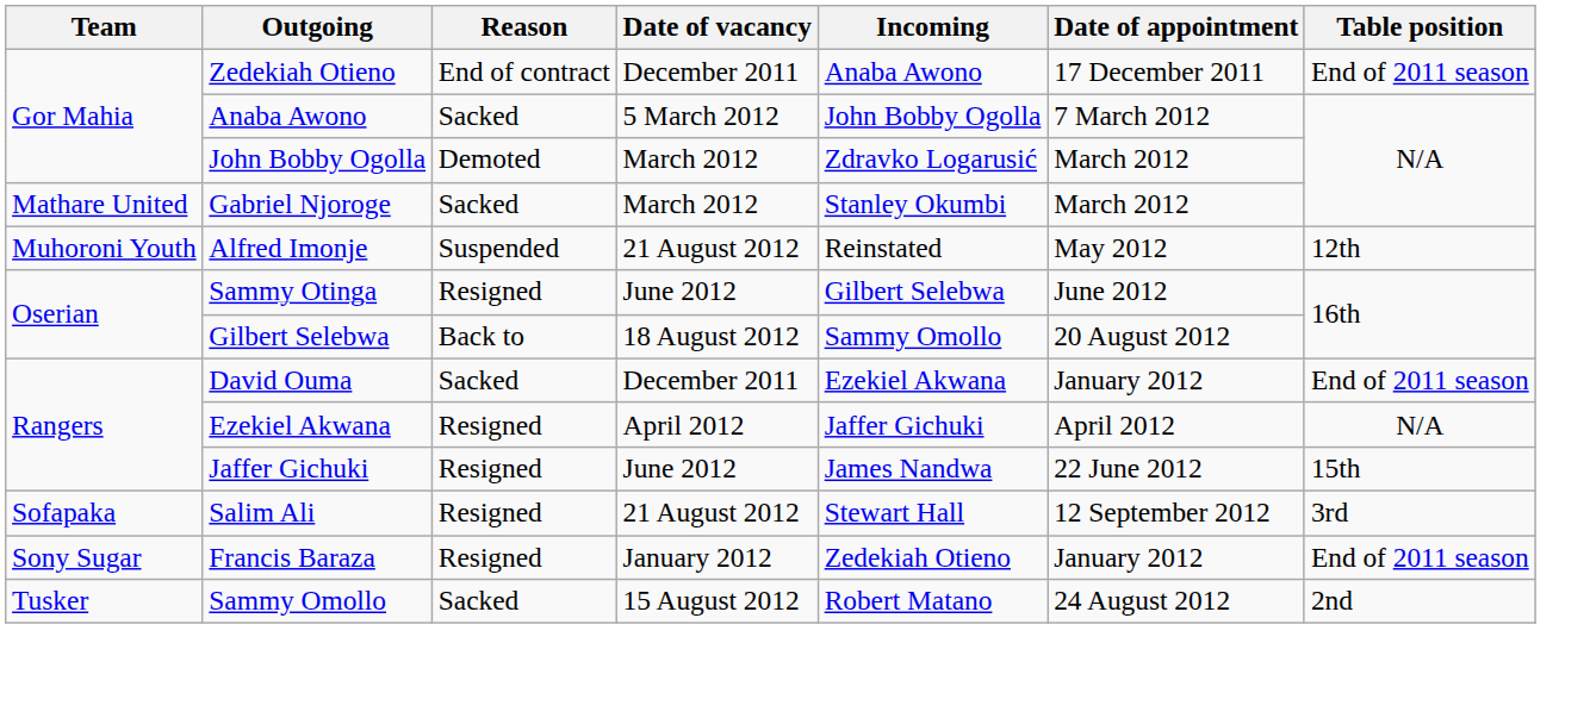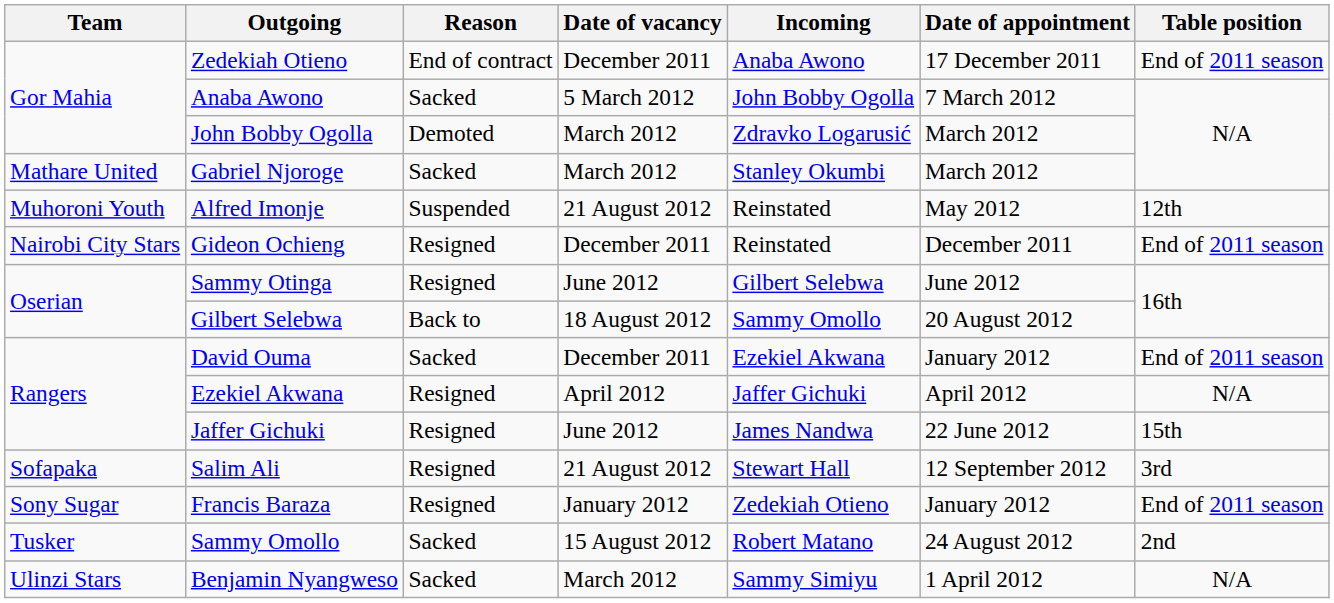+ row: Nairobi City Stars | Gideon Ochieng | Resigned | December 2011 | Reinstated | December 2011 | End of 2011 season
+ row: Ulinzi Stars | Benjamin Nyangweso | Sacked | March 2012 | Sammy Simiyu | 1 April 2012 | N/A
